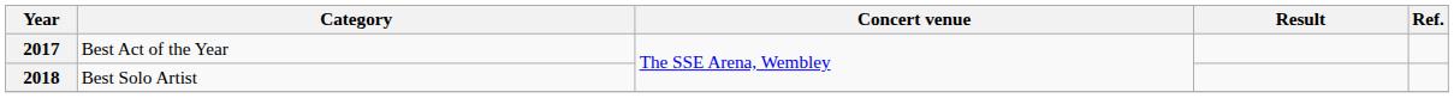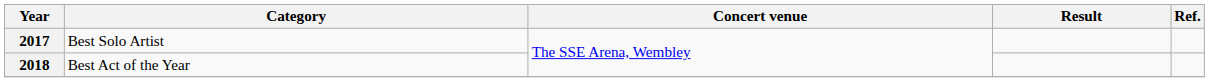2017 | Category: Best Act of the Year -> Best Solo Artist
2018 | Category: Best Solo Artist -> Best Act of the Year
